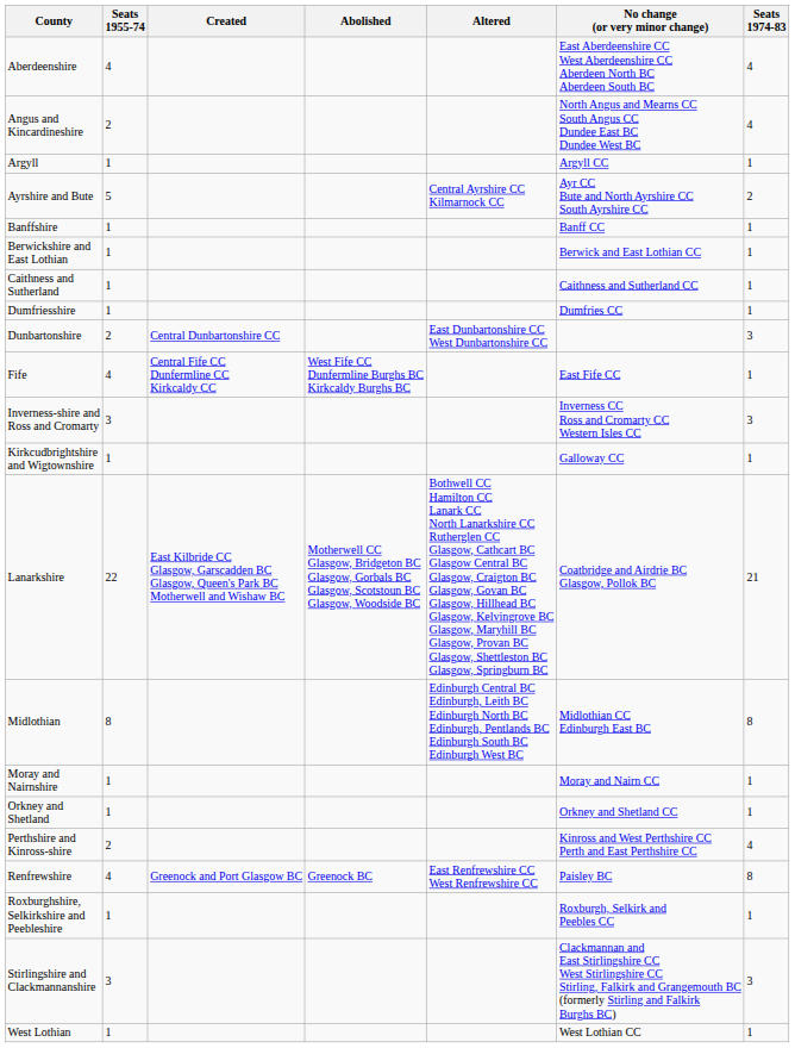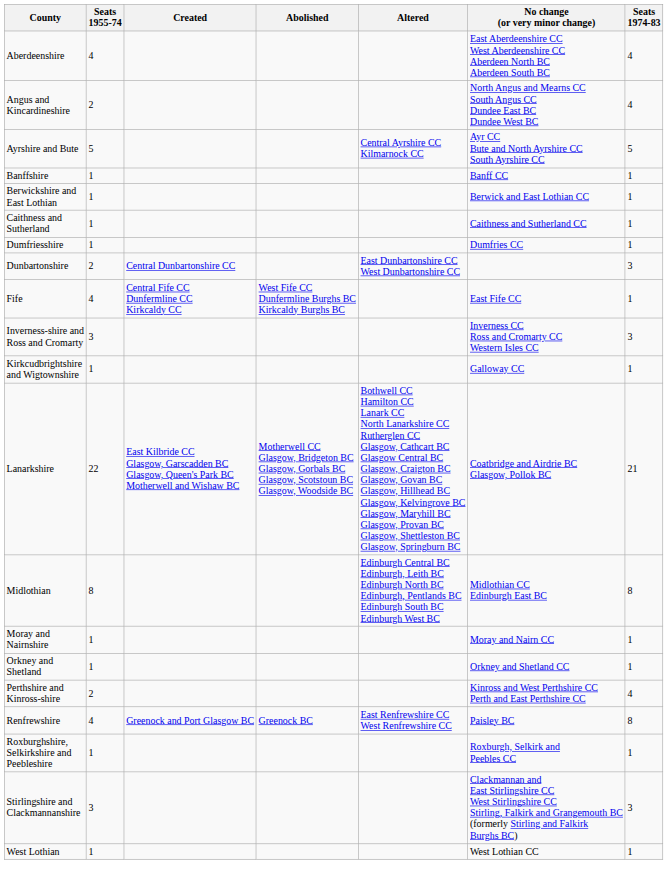- row: Argyll | 1 | Argyll CC | 1
Ayrshire and Bute | Seats 1974-83: 2 -> 5
